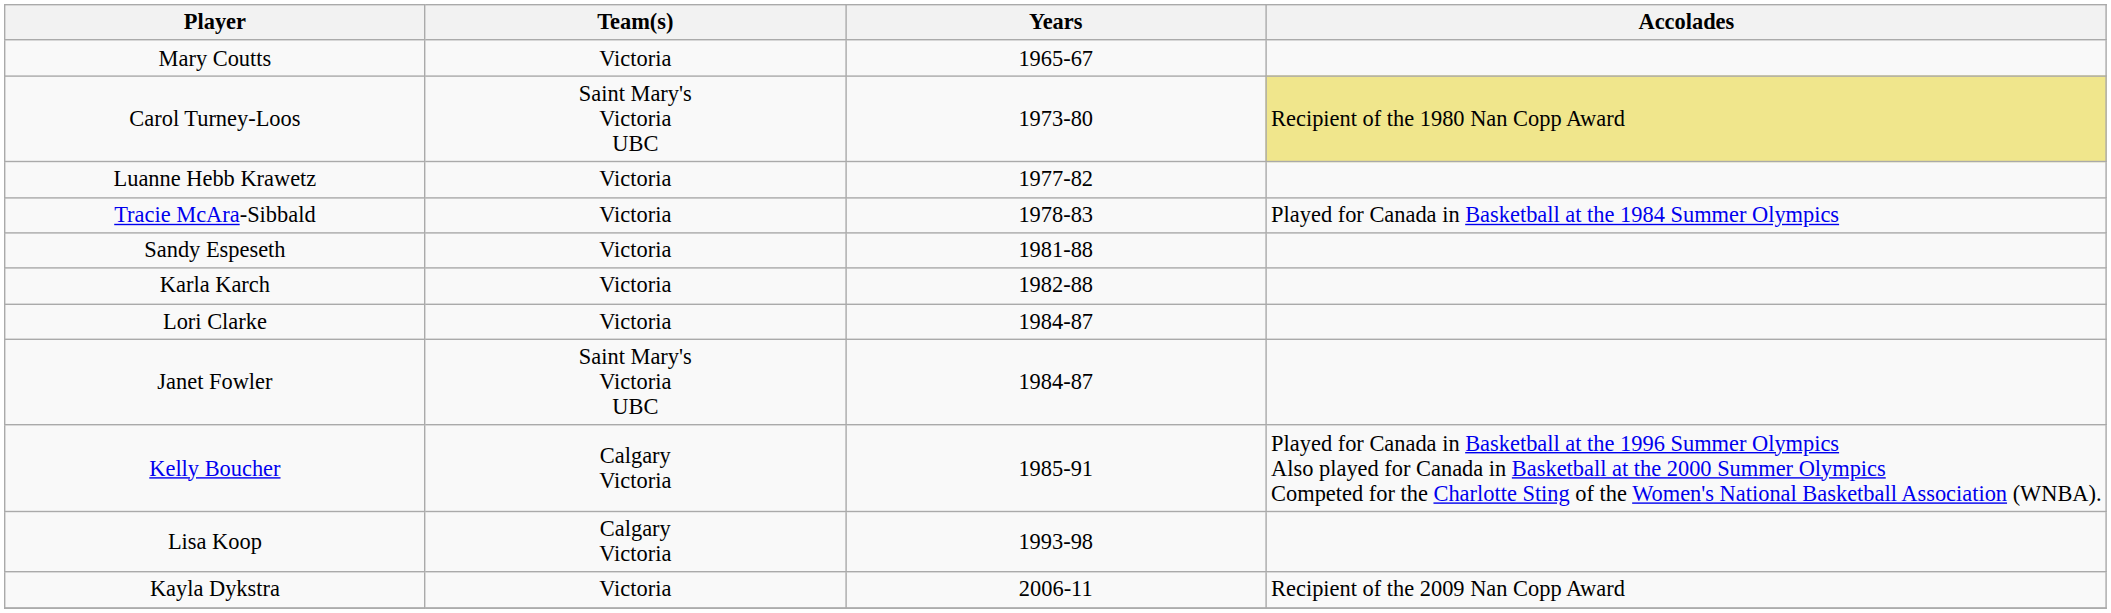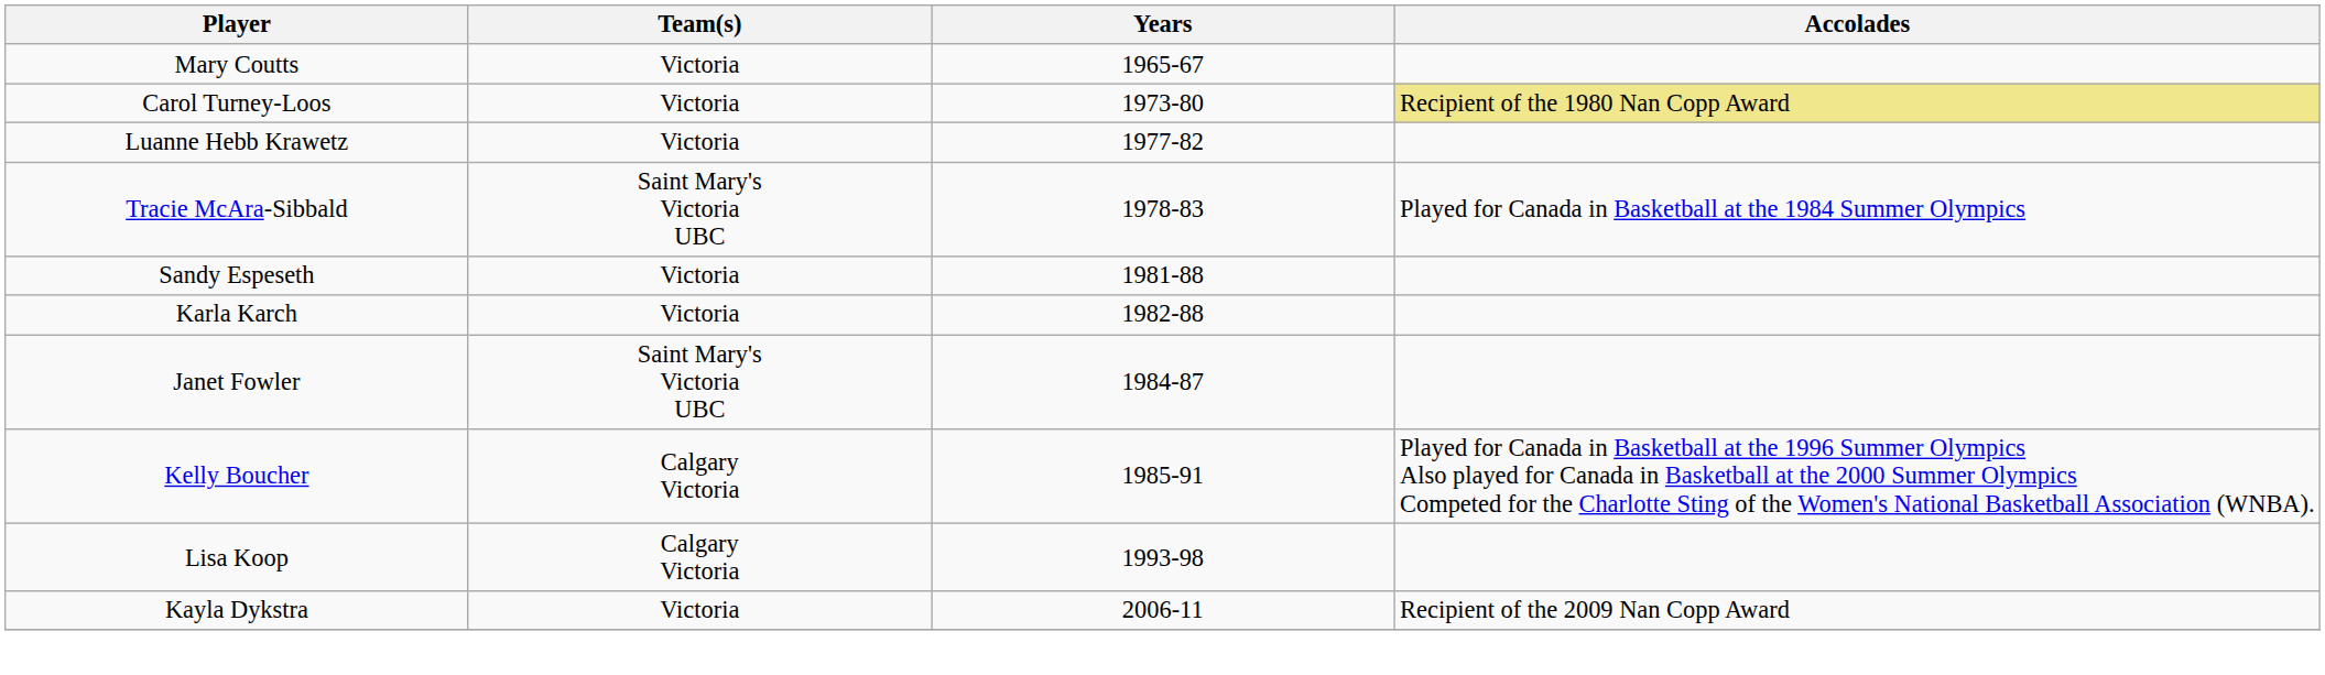Carol Turney-Loos | Team(s): Saint Mary's Victoria UBC -> Victoria
Tracie McAra-Sibbald | Team(s): Victoria -> Saint Mary's Victoria UBC
- row: Lori Clarke | Victoria | 1984-87
